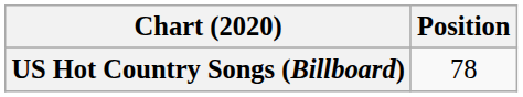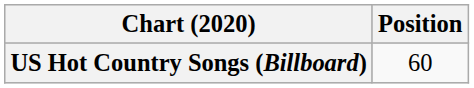US Hot Country Songs (Billboard) | Position: 78 -> 60
